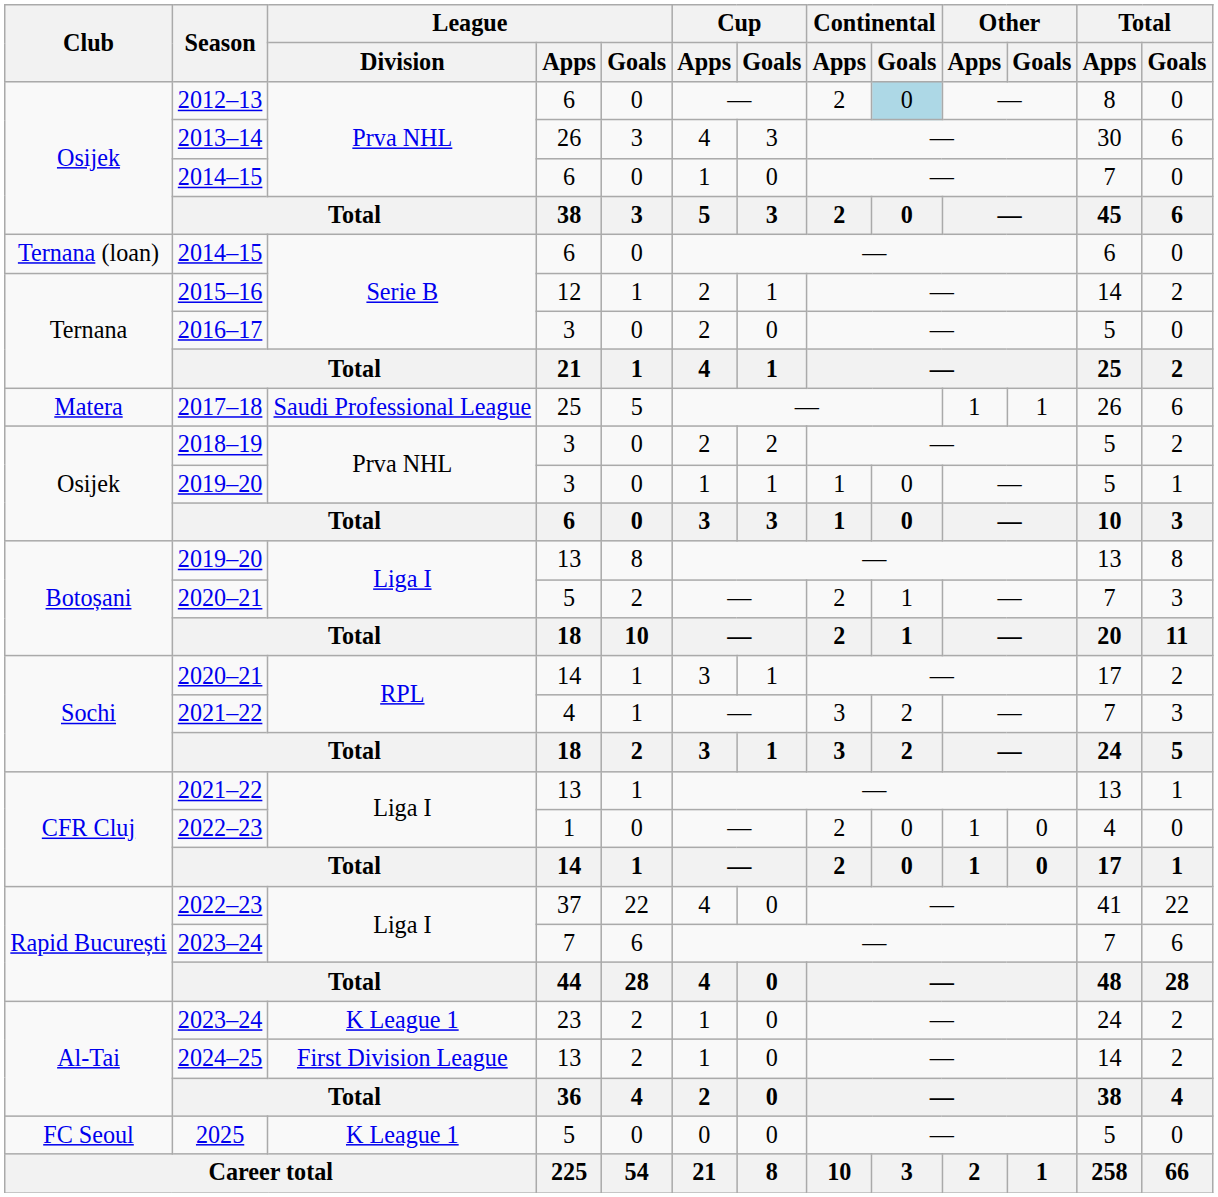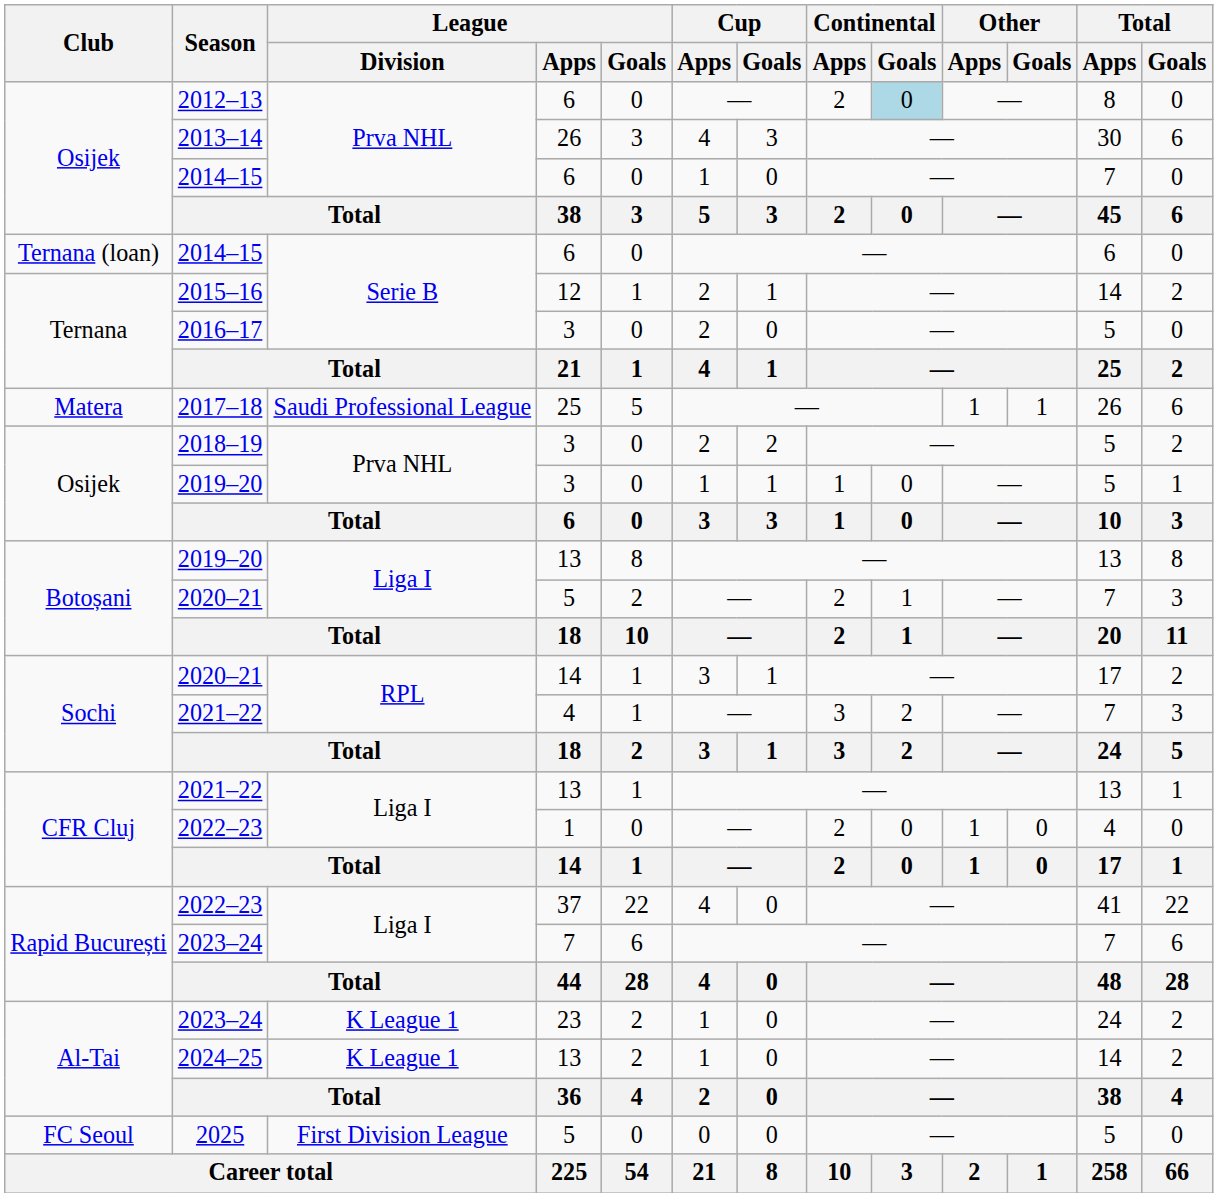2024–25 | League / Division: First Division League -> K League 1
2025 | League / Division: K League 1 -> First Division League
